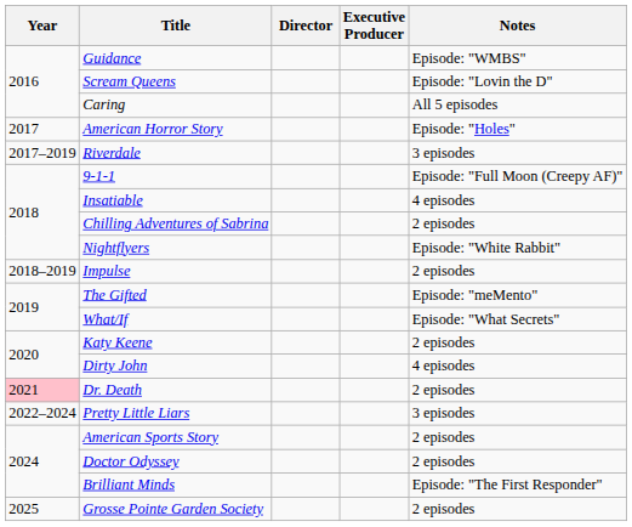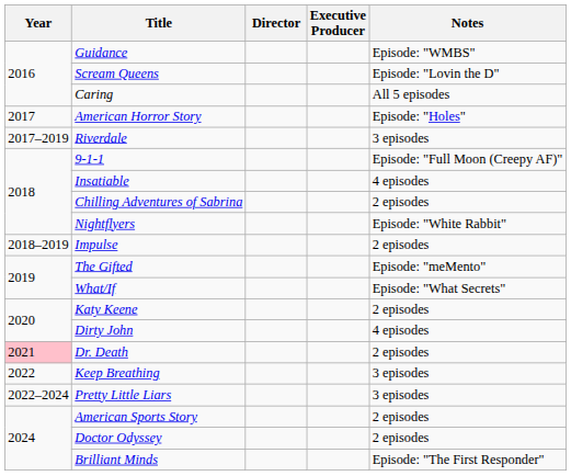+ row: 2022 | Keep Breathing | 3 episodes
- row: 2025 | Grosse Pointe Garden Society | 2 episodes
